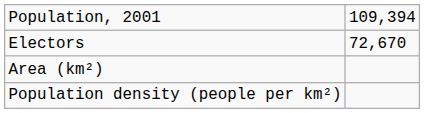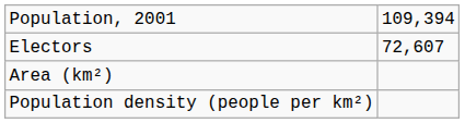Electors | column 2: 72,670 -> 72,607
